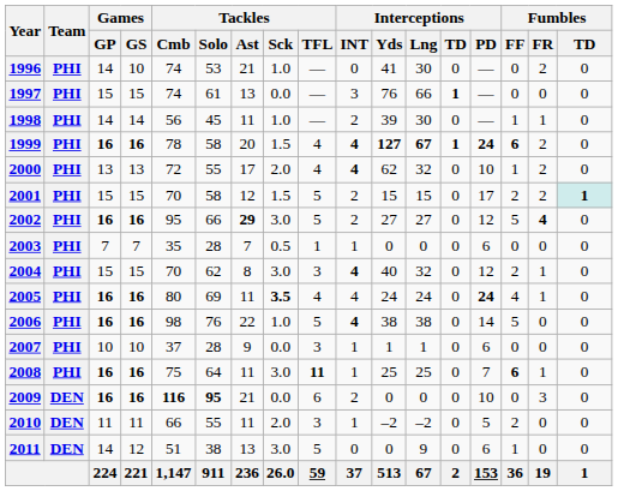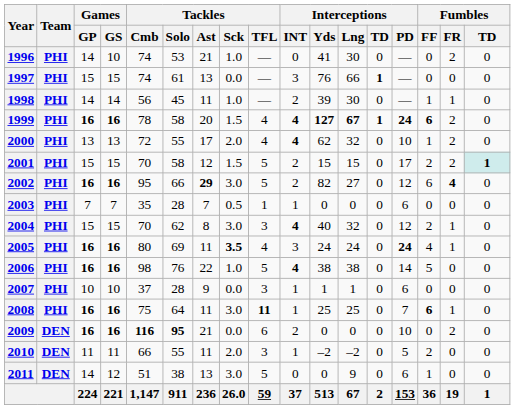2002 | Interceptions / Yds: 27 -> 82
2002 | Fumbles / FF: 5 -> 6
2005 | Interceptions / INT: 4 -> 3
2009 | Fumbles / FR: 3 -> 2
